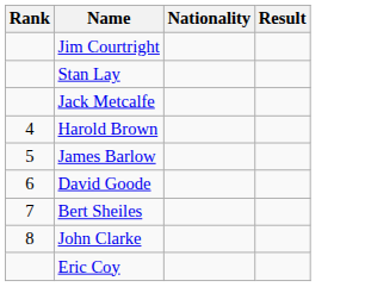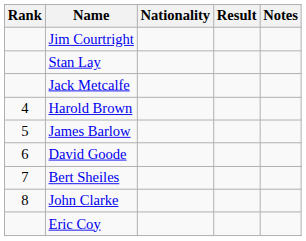+ column: Notes
